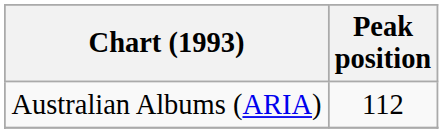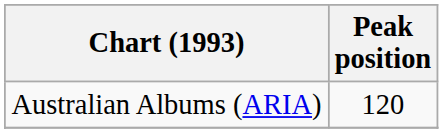Australian Albums (ARIA) | Peak position: 112 -> 120
